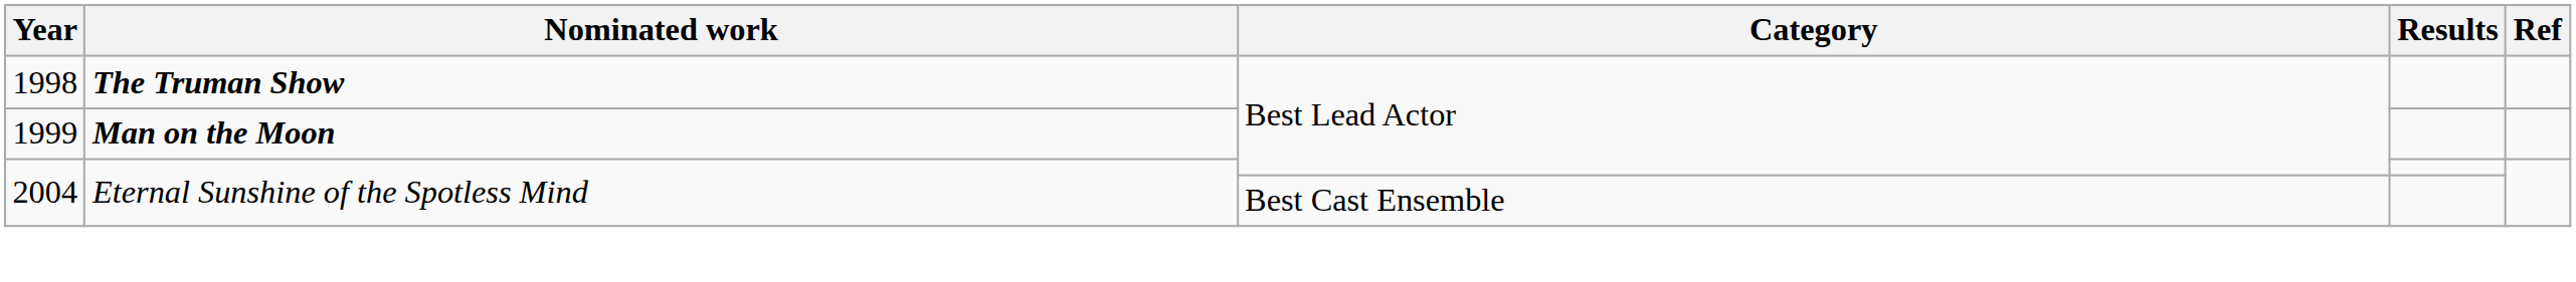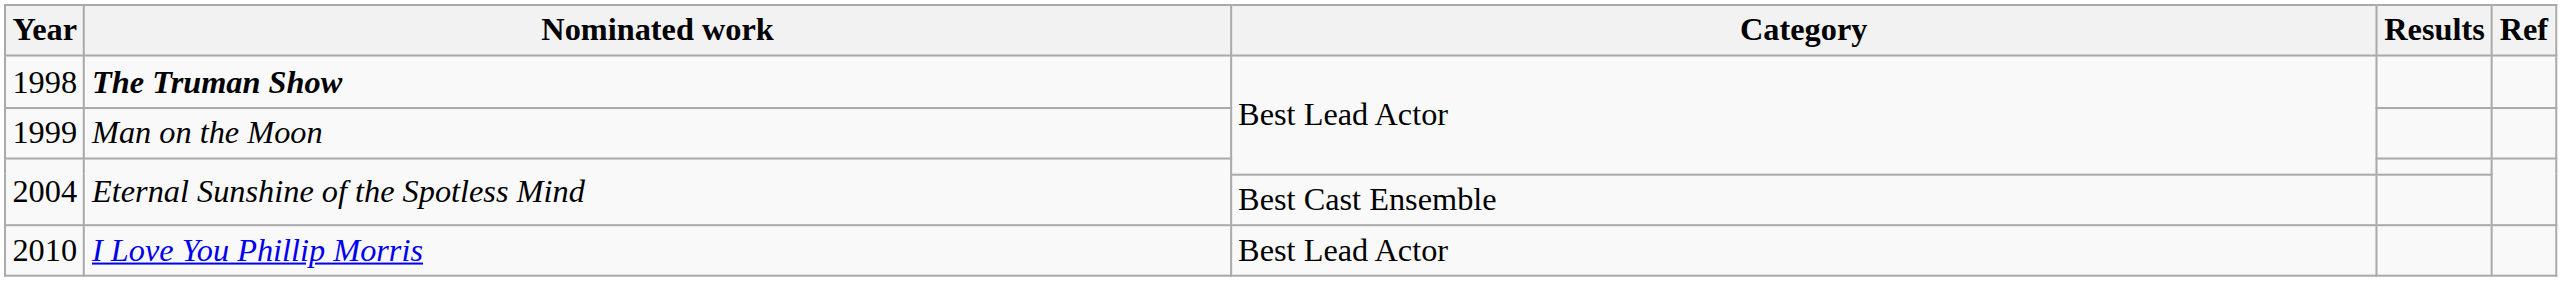1999 | Nominated work: bold -> normal
+ row: 2010 | I Love You Phillip Morris | Best Lead Actor
